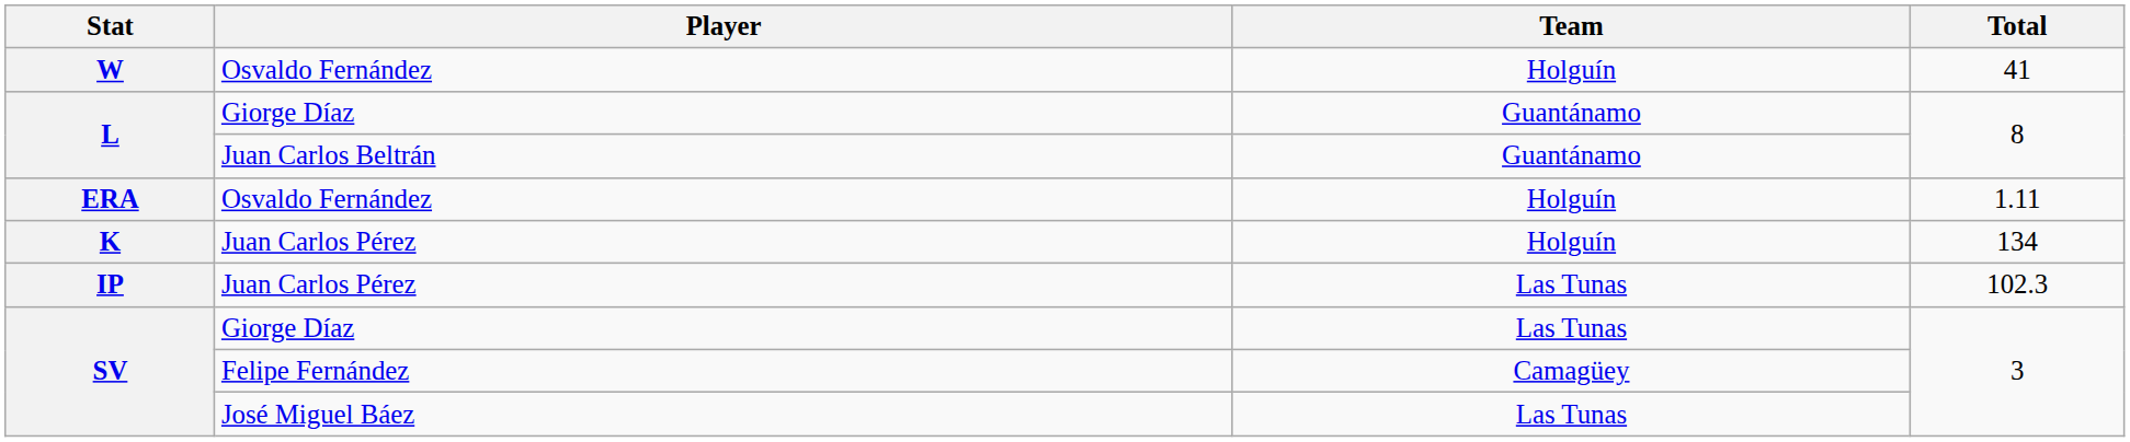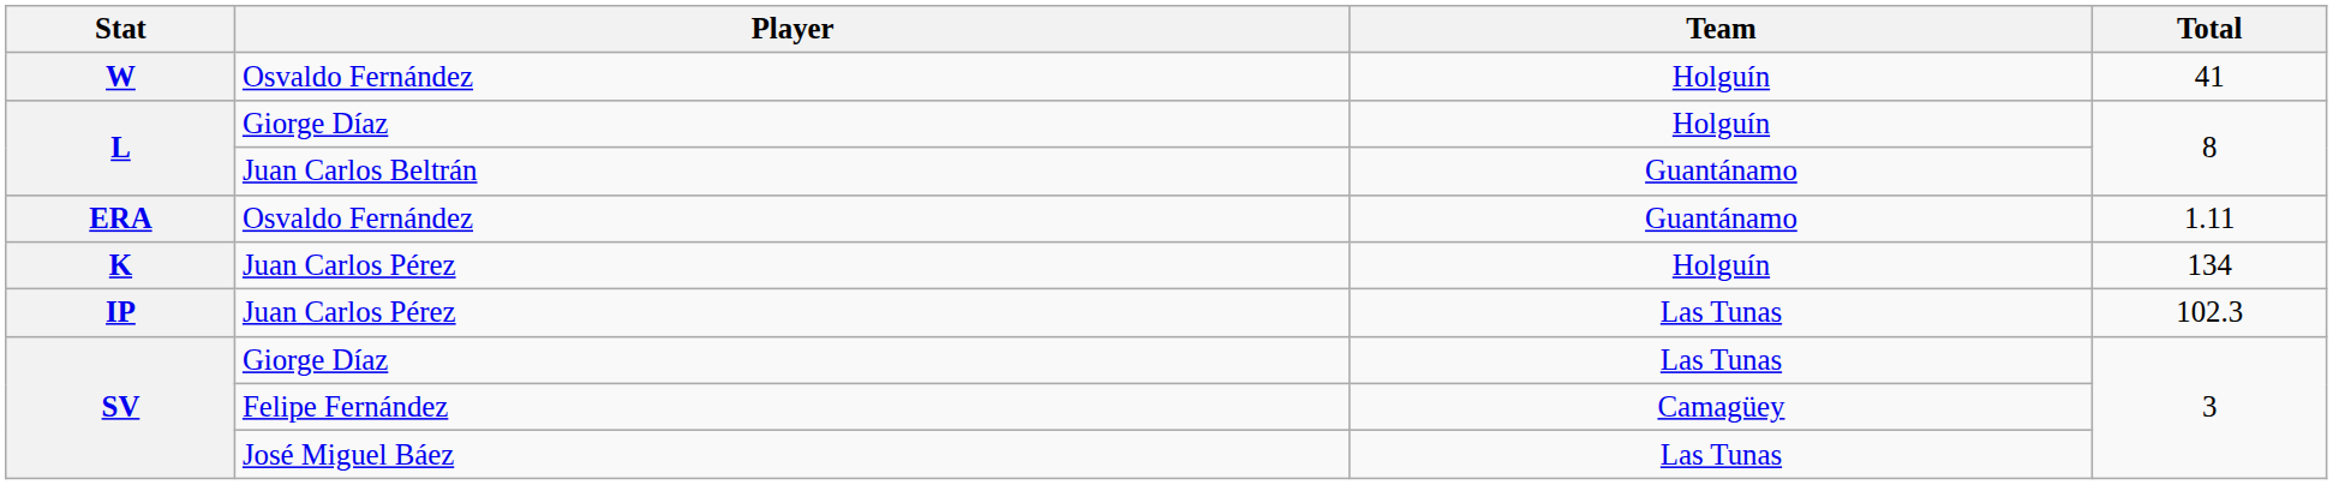L / Giorge Díaz | Team: Guantánamo -> Holguín
ERA | Team: Holguín -> Guantánamo
